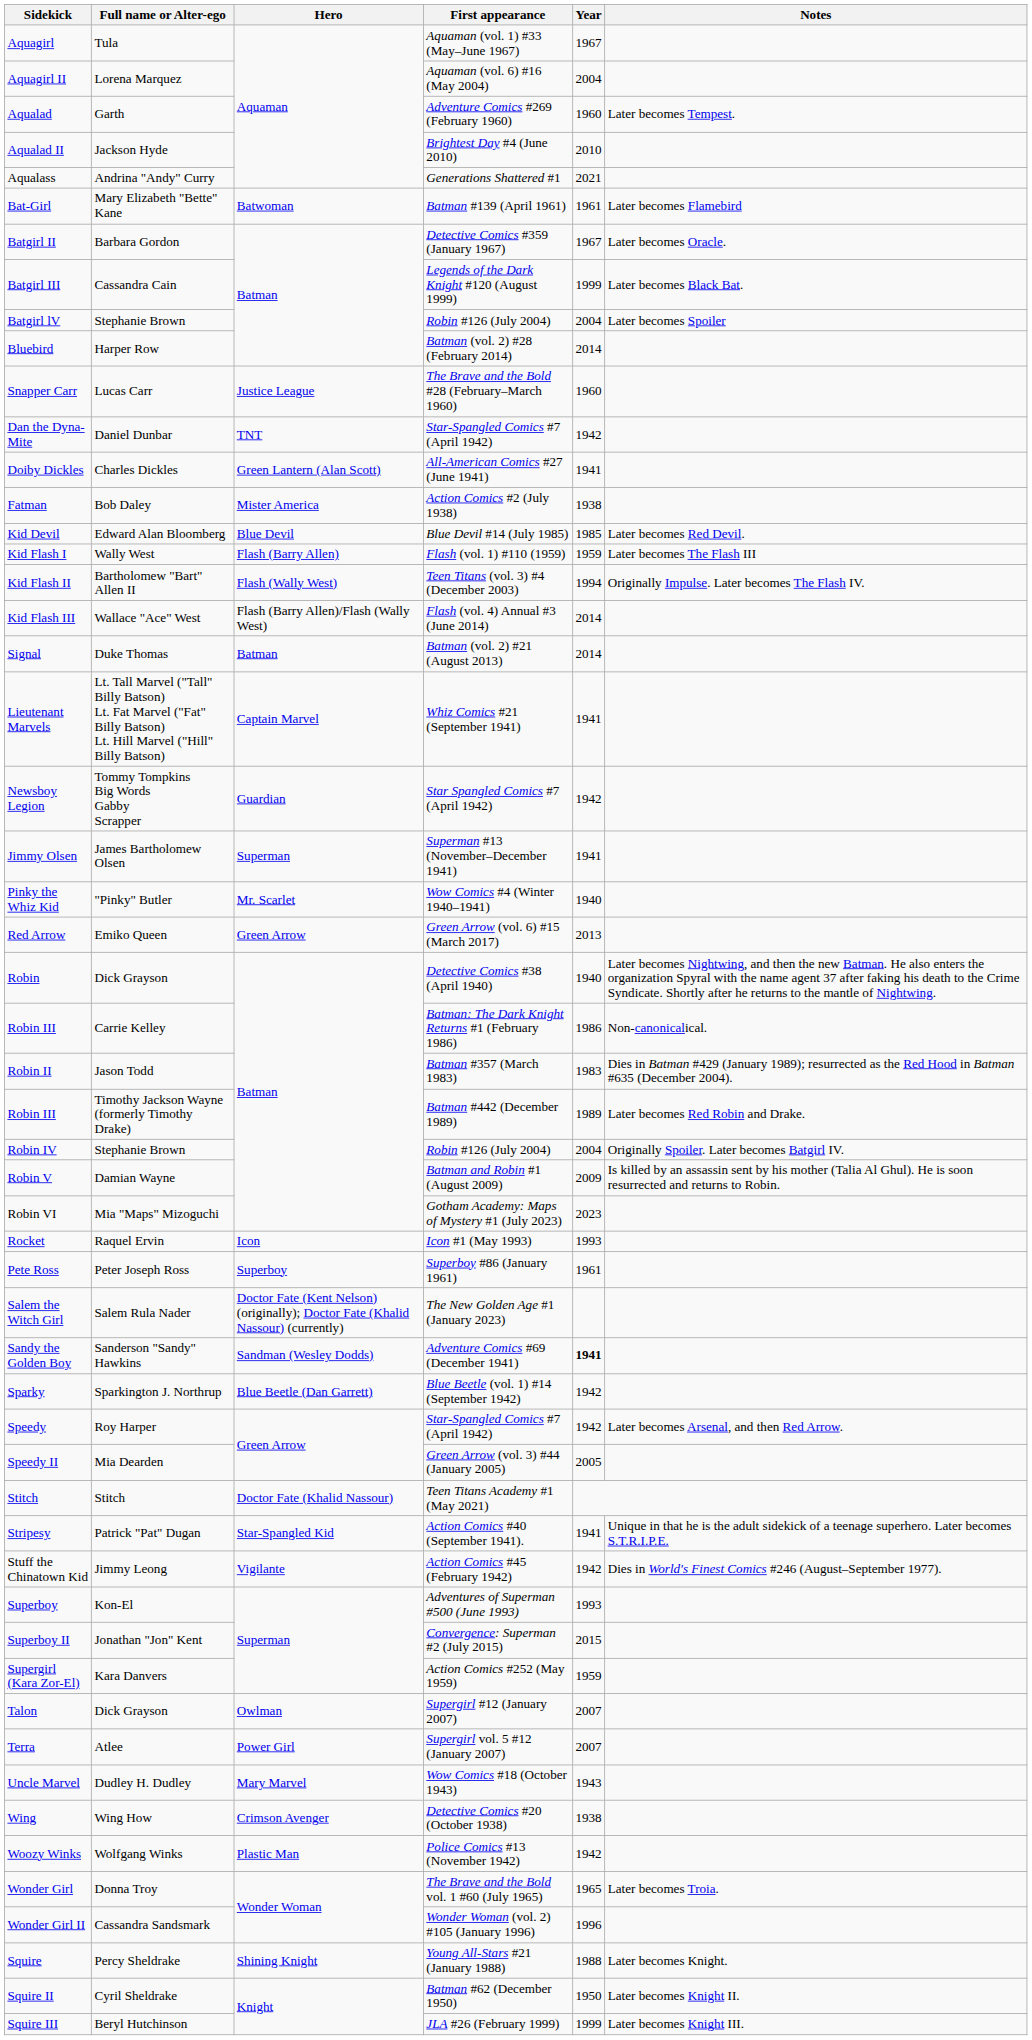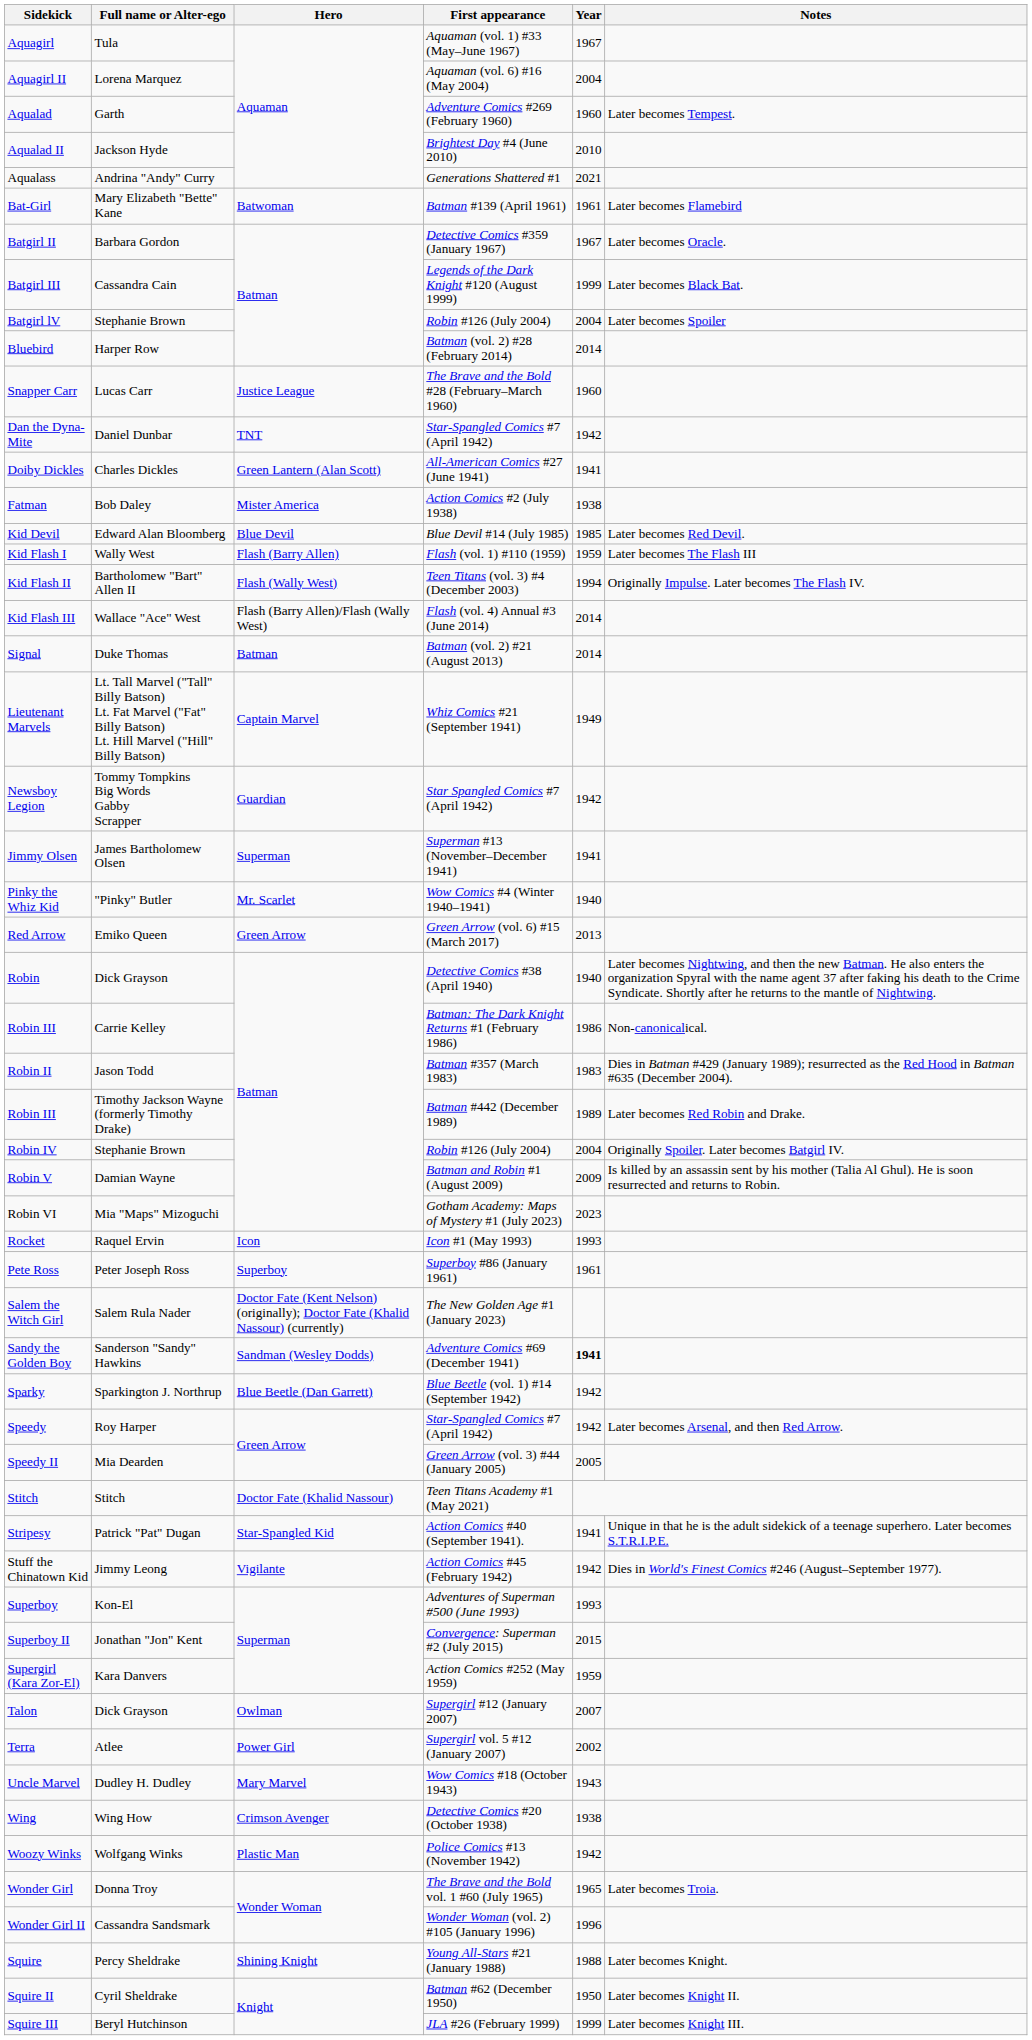Lieutenant Marvels | Year: 1941 -> 1949
Terra | Year: 2007 -> 2002
